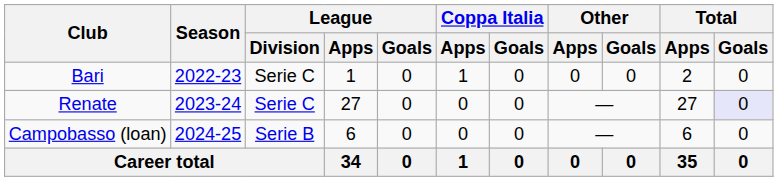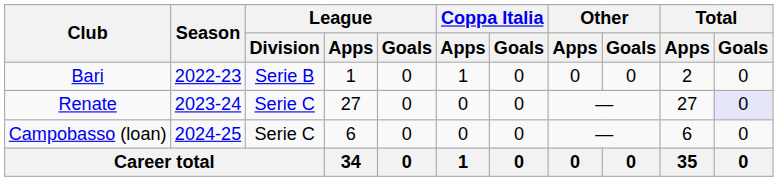Bari | League / Division: Serie C -> Serie B
Campobasso (loan) | League / Division: Serie B -> Serie C
